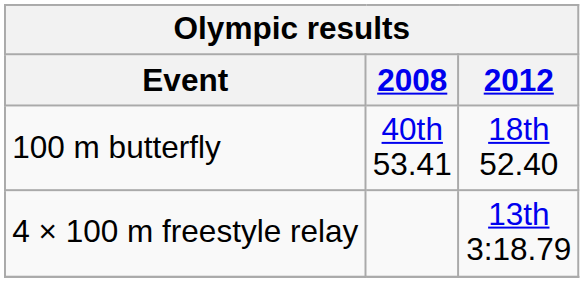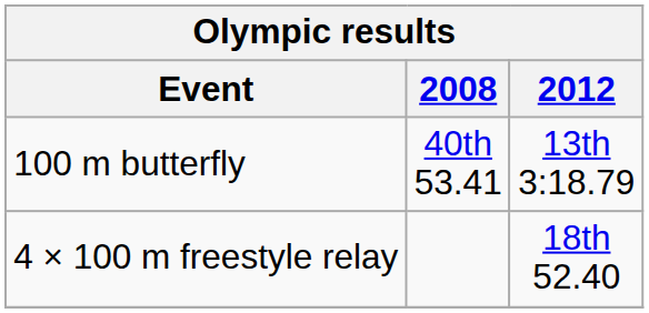100 m butterfly | 2012: 18th 52.40 -> 13th 3:18.79
4 × 100 m freestyle relay | 2012: 13th 3:18.79 -> 18th 52.40
